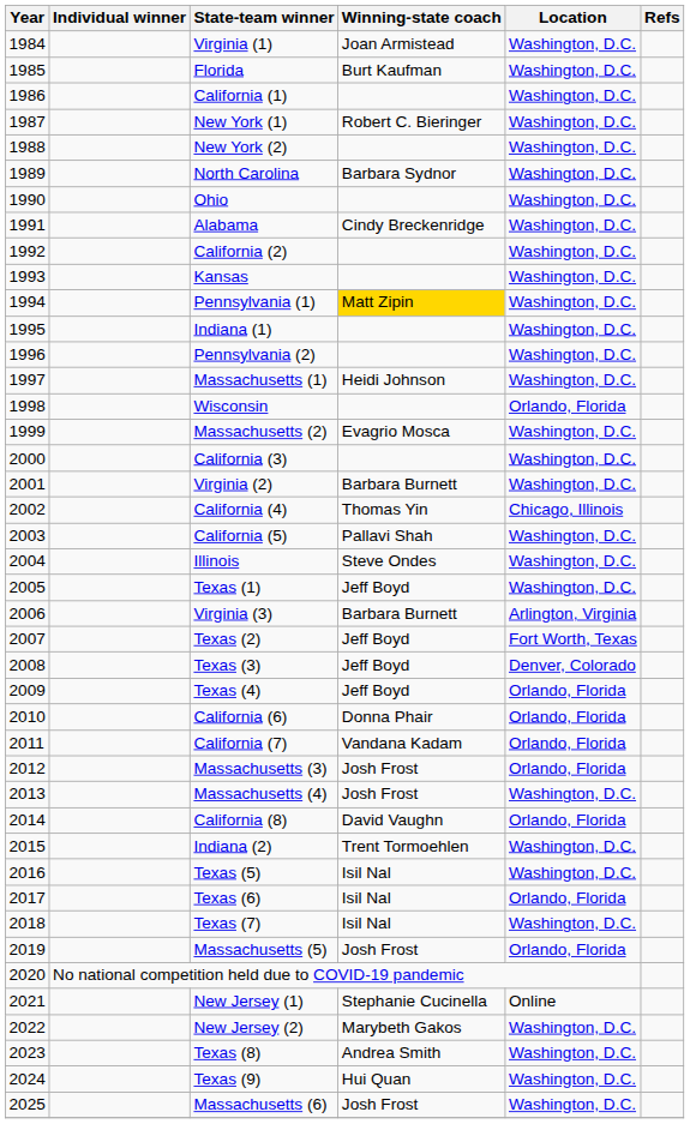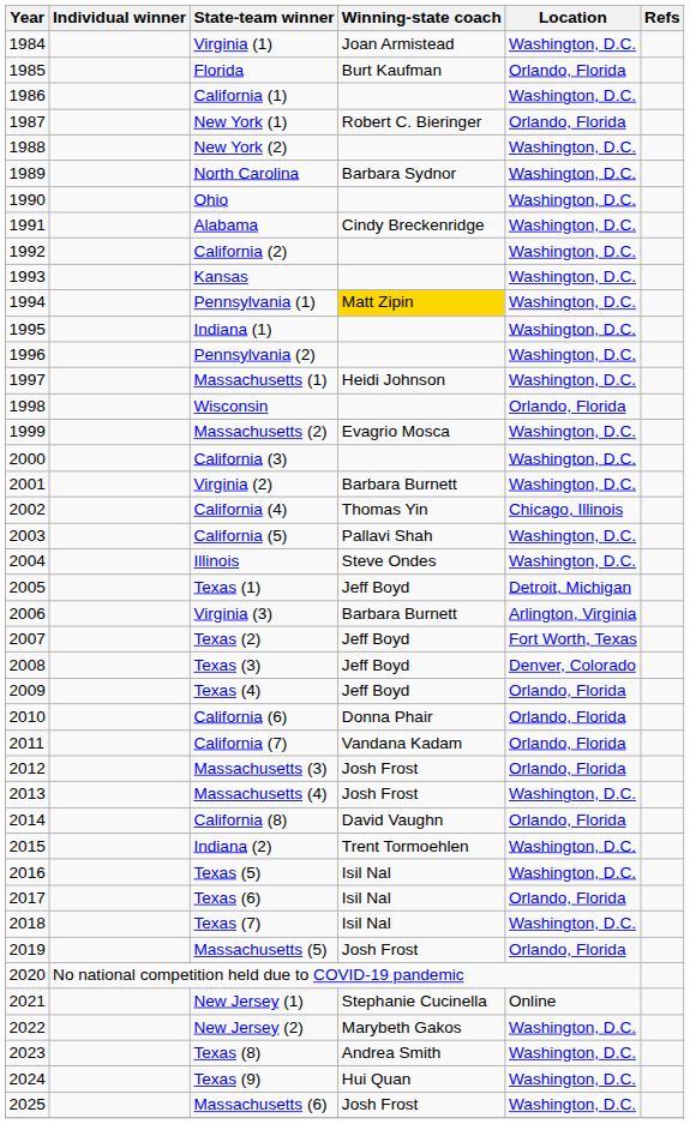Florida | Location: Washington, D.C. -> Orlando, Florida
New York (1) | Location: Washington, D.C. -> Orlando, Florida
Texas (1) | Location: Washington, D.C. -> Detroit, Michigan
